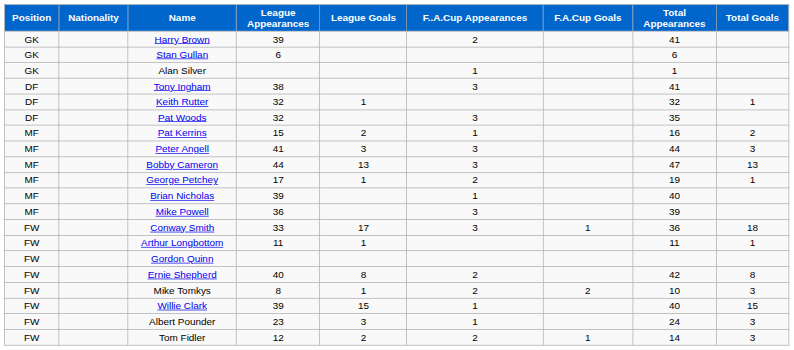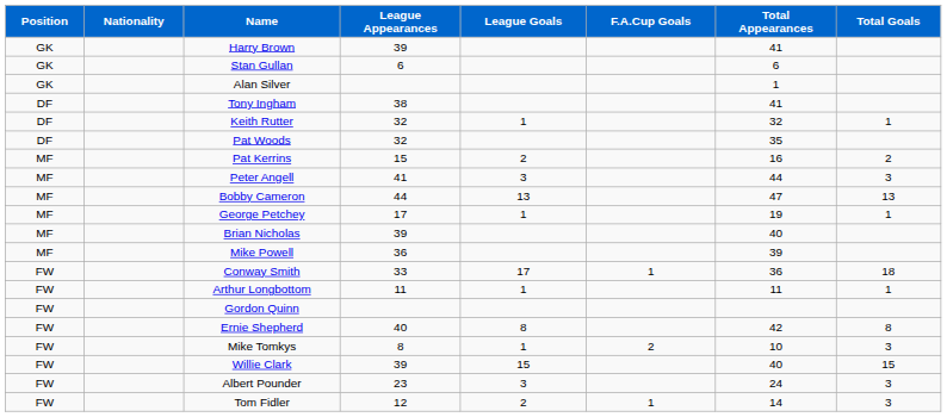- column: F..A.Cup Appearances | 2 | 1 | 3 | 3 | 1 | 3 | 3 | 2 | 1 | 3 | 3 | 2 | 2 | 1 | 1 | 2
